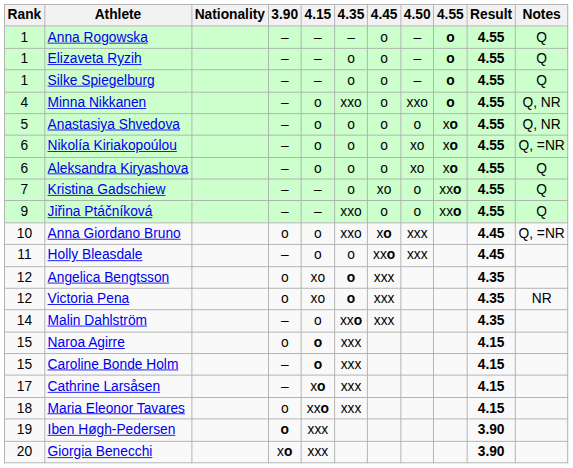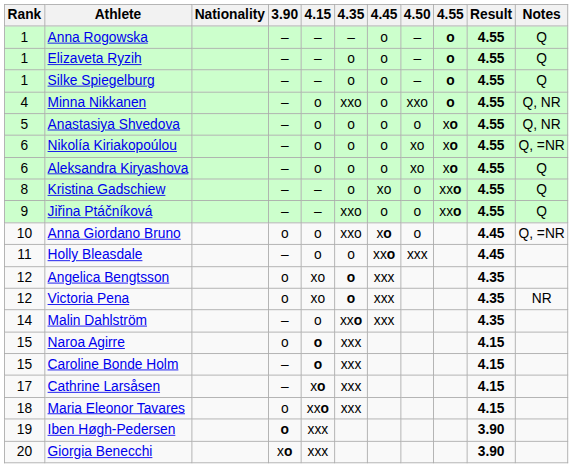Kristina Gadschiew | Rank: 7 -> 8
Anna Giordano Bruno | 4.50: xxx -> o
